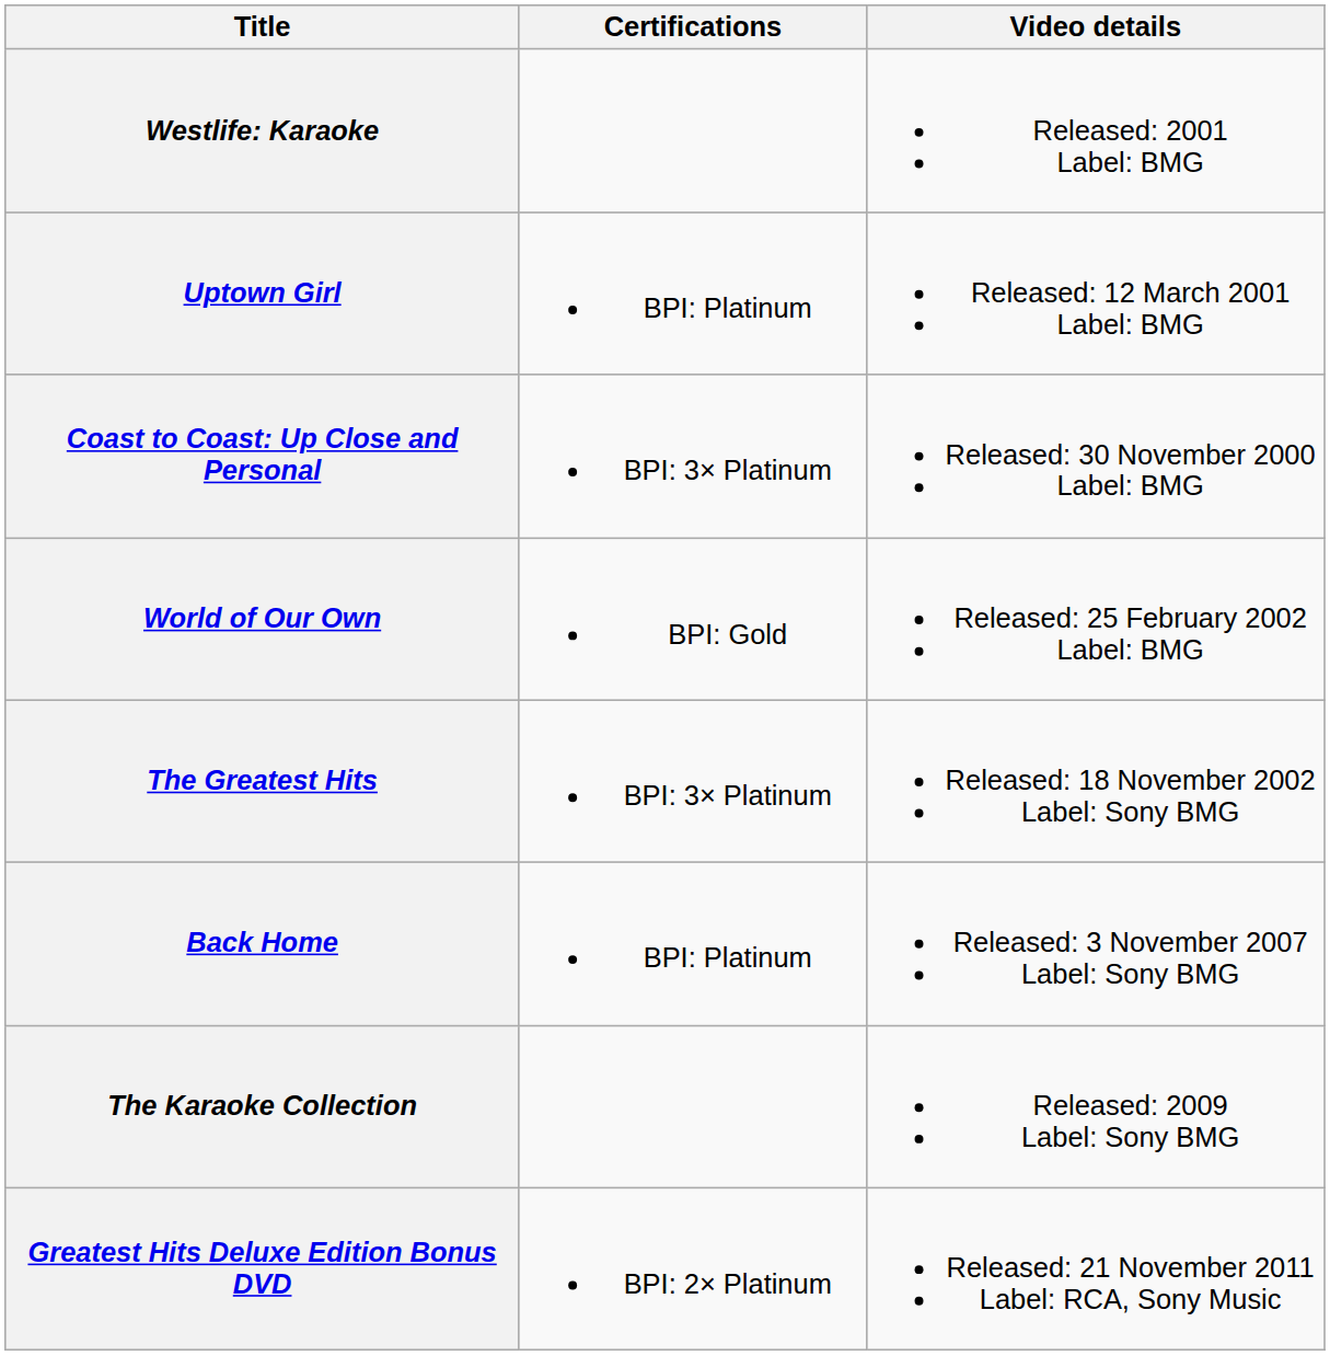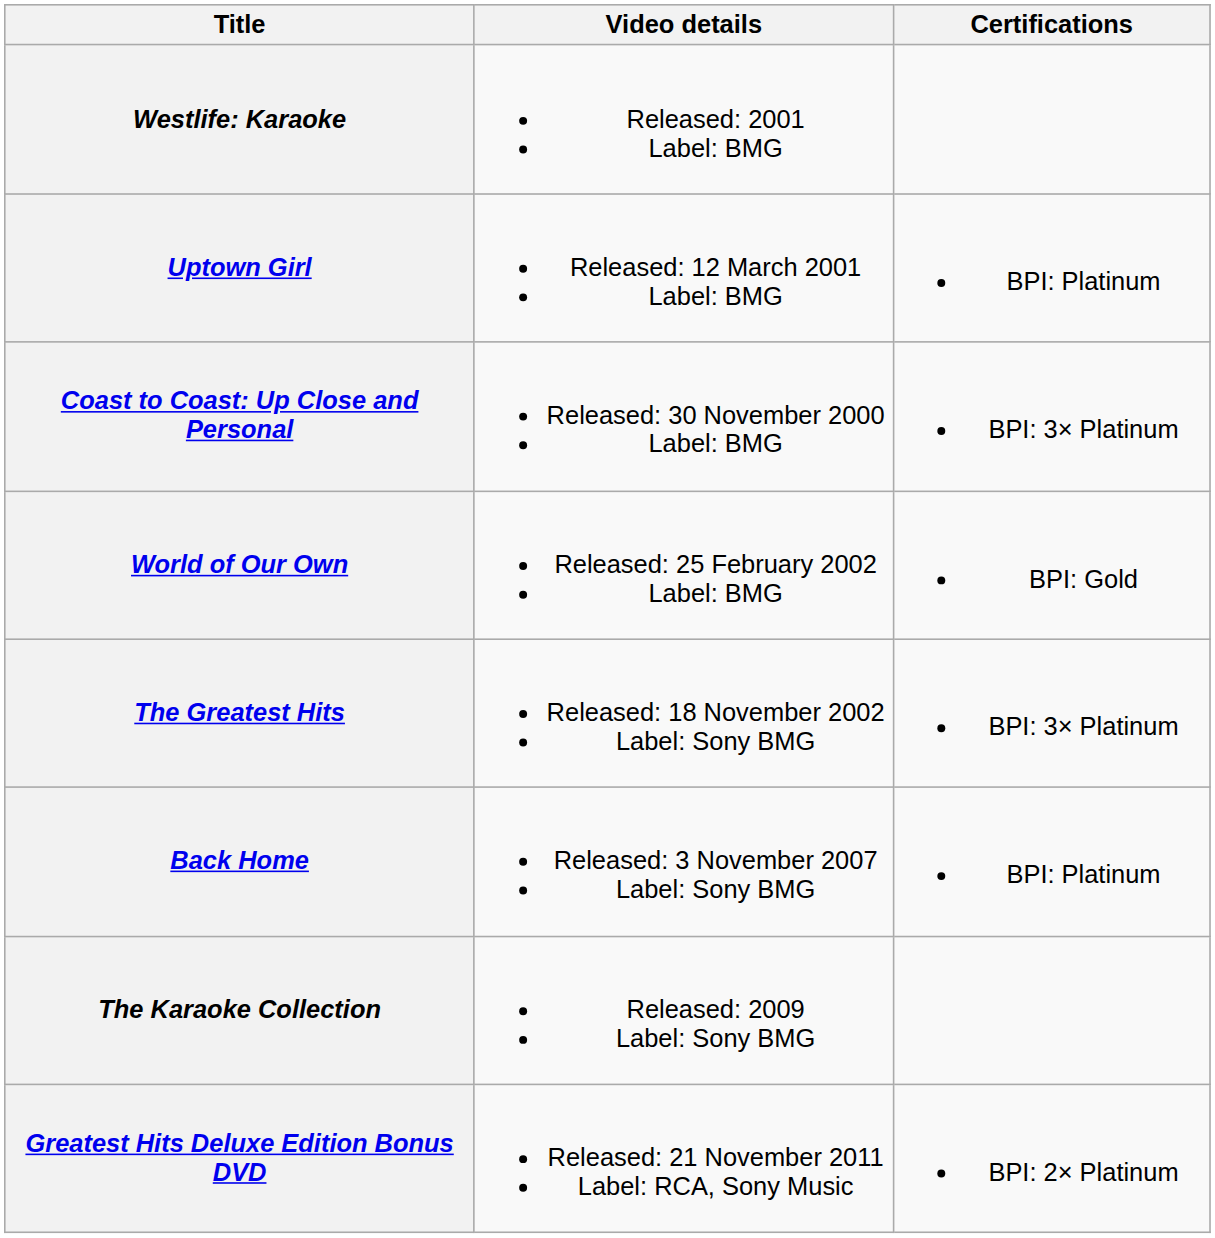columns swapped: Video details <-> Certifications
